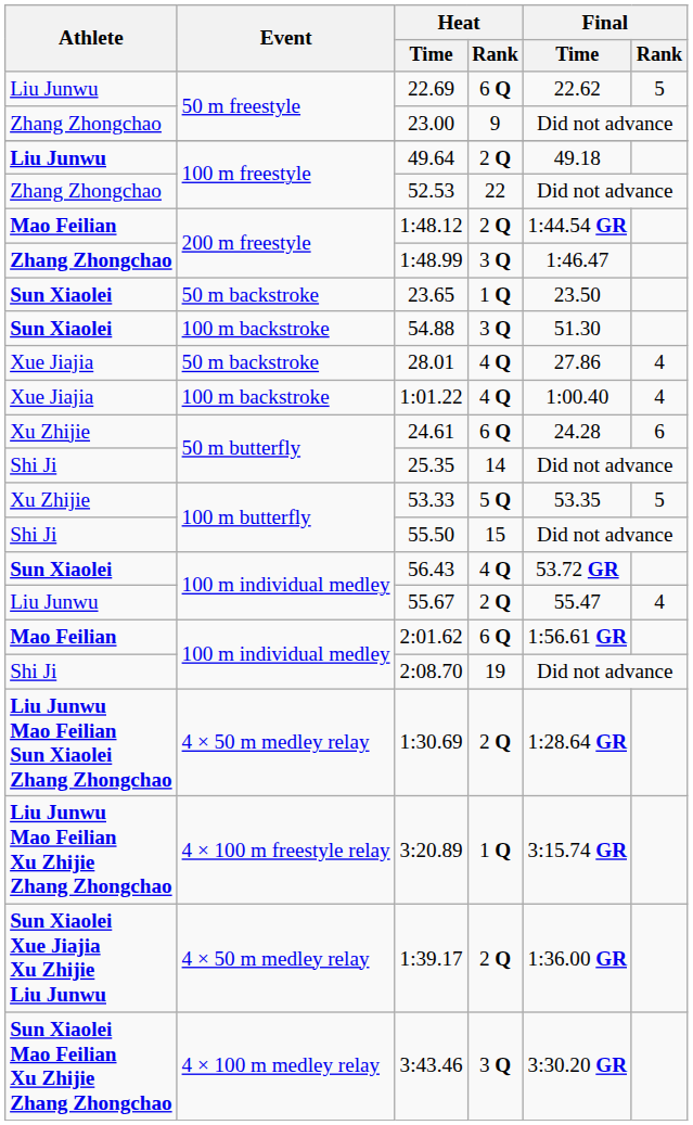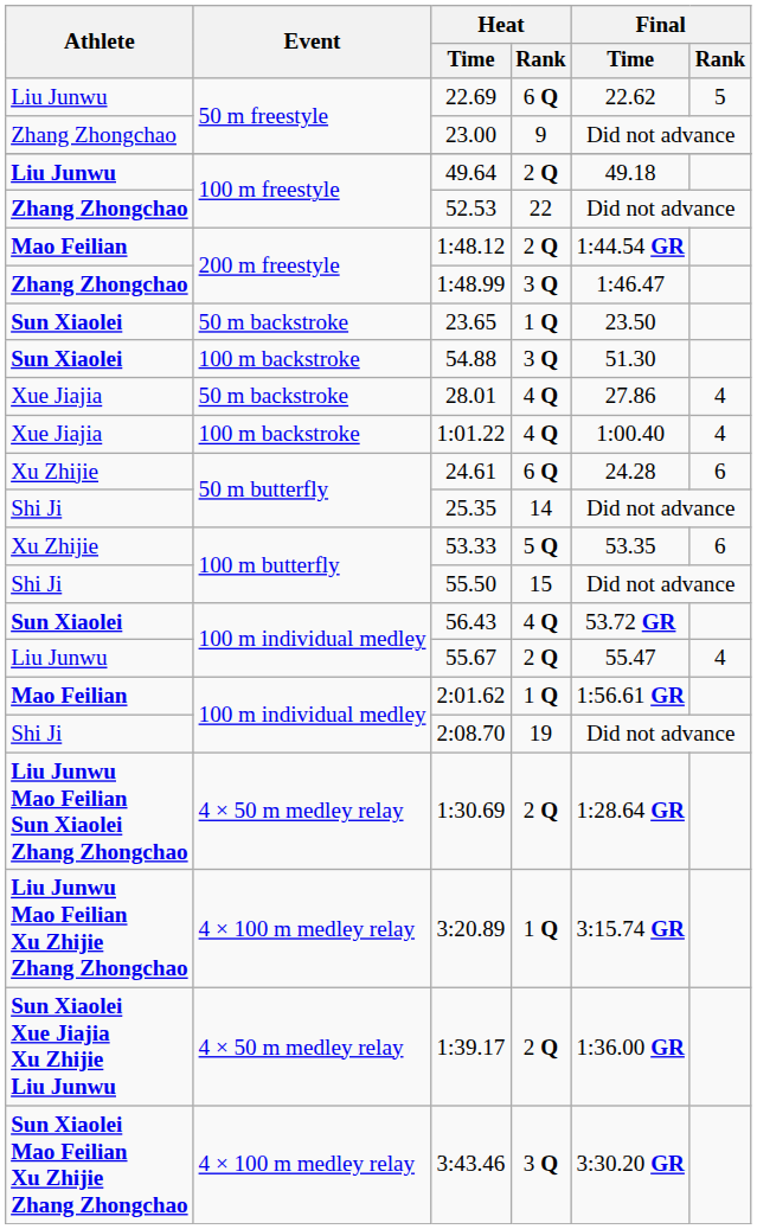52.53 | Athlete: normal -> bold
53.33 | Final / Rank: 5 -> 6
2:01.62 | Heat / Rank: 6 Q -> 1 Q
3:20.89 | Event: 4 × 100 m freestyle relay -> 4 × 100 m medley relay
